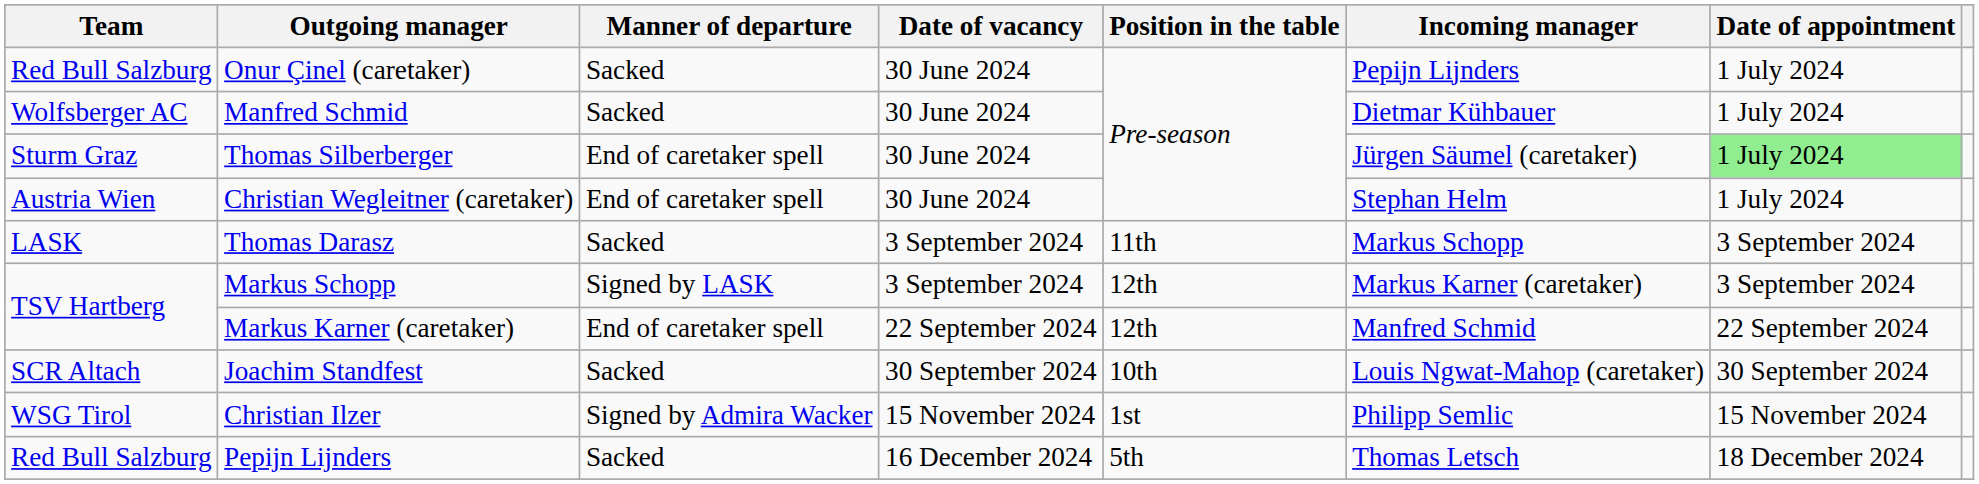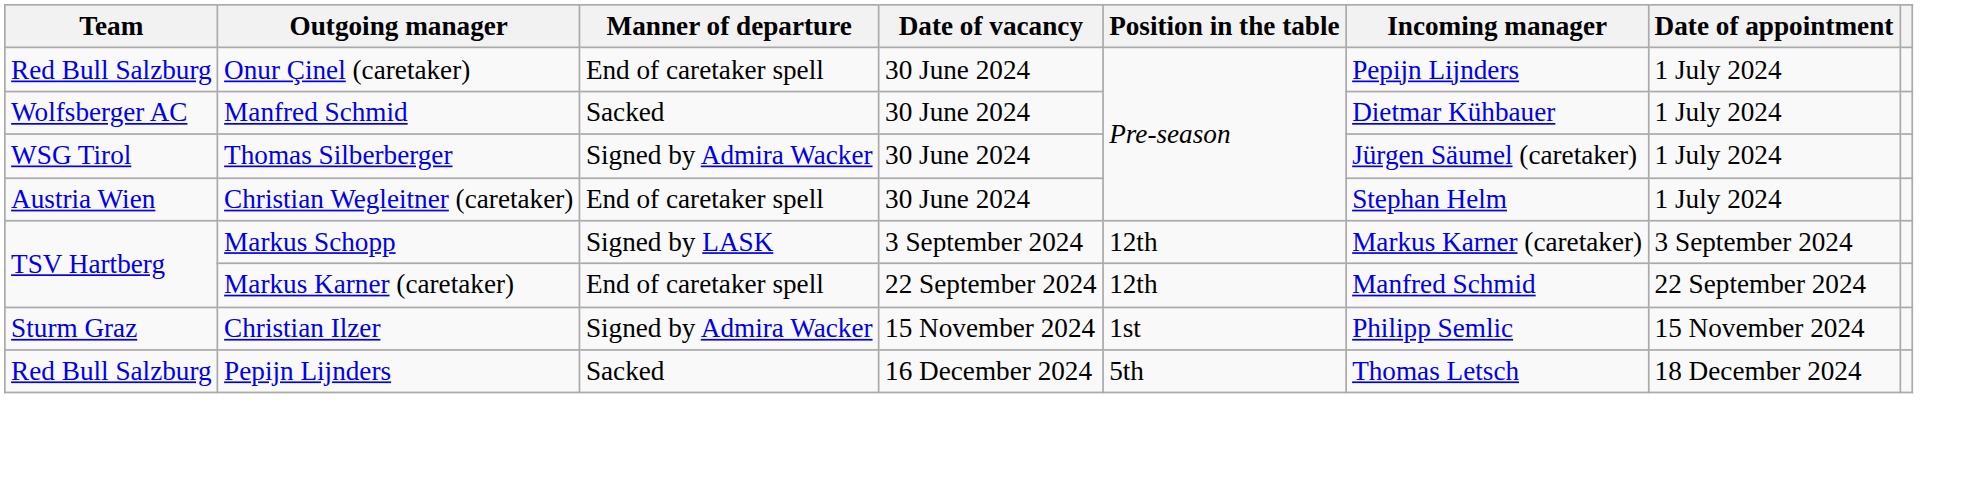Onur Çinel (caretaker) | Manner of departure: Sacked -> End of caretaker spell
Thomas Silberberger | Team: Sturm Graz -> WSG Tirol
Thomas Silberberger | Manner of departure: End of caretaker spell -> Signed by Admira Wacker
Thomas Silberberger | Date of appointment: lightgreen background -> no background
- row: LASK | Thomas Darasz | Sacked | 3 September 2024 | 11th | Markus Schopp | 3 September 2024
- row: SCR Altach | Joachim Standfest | Sacked | 30 September 2024 | 10th | Louis Ngwat-Mahop (caretaker) | 30 September 2024
Christian Ilzer | Team: WSG Tirol -> Sturm Graz
